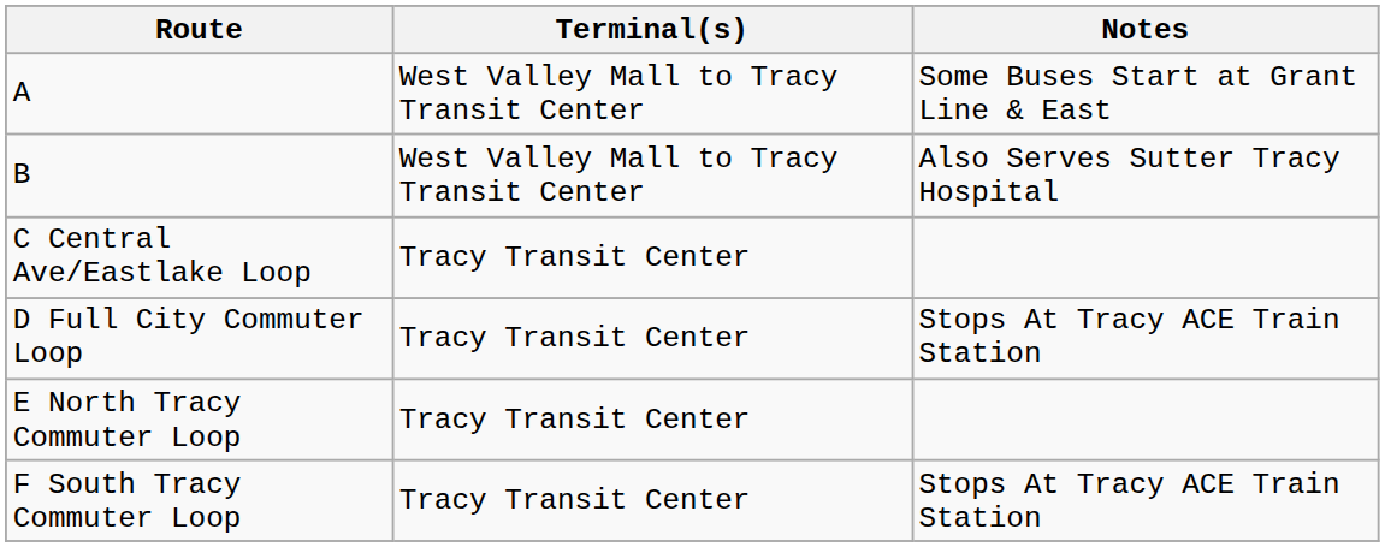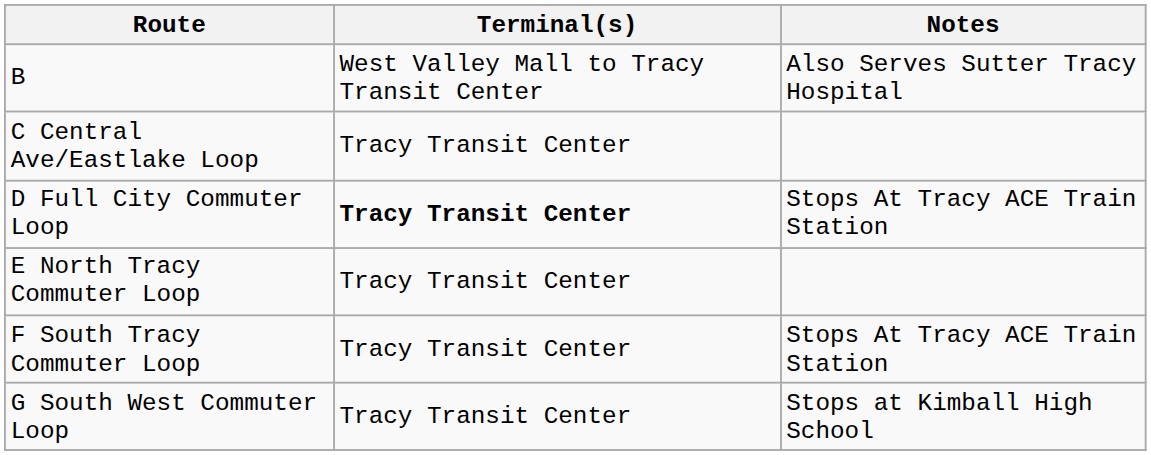- row: A | West Valley Mall to Tracy Transit Center | Some Buses Start at Grant Line & East
D Full City Commuter Loop | Terminal(s): normal -> bold
+ row: G South West Commuter Loop | Tracy Transit Center | Stops at Kimball High School
